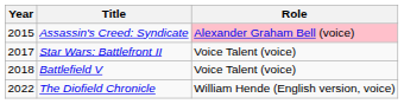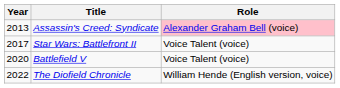Assassin's Creed: Syndicate | Year: 2015 -> 2013
Battlefield V | Year: 2018 -> 2020
